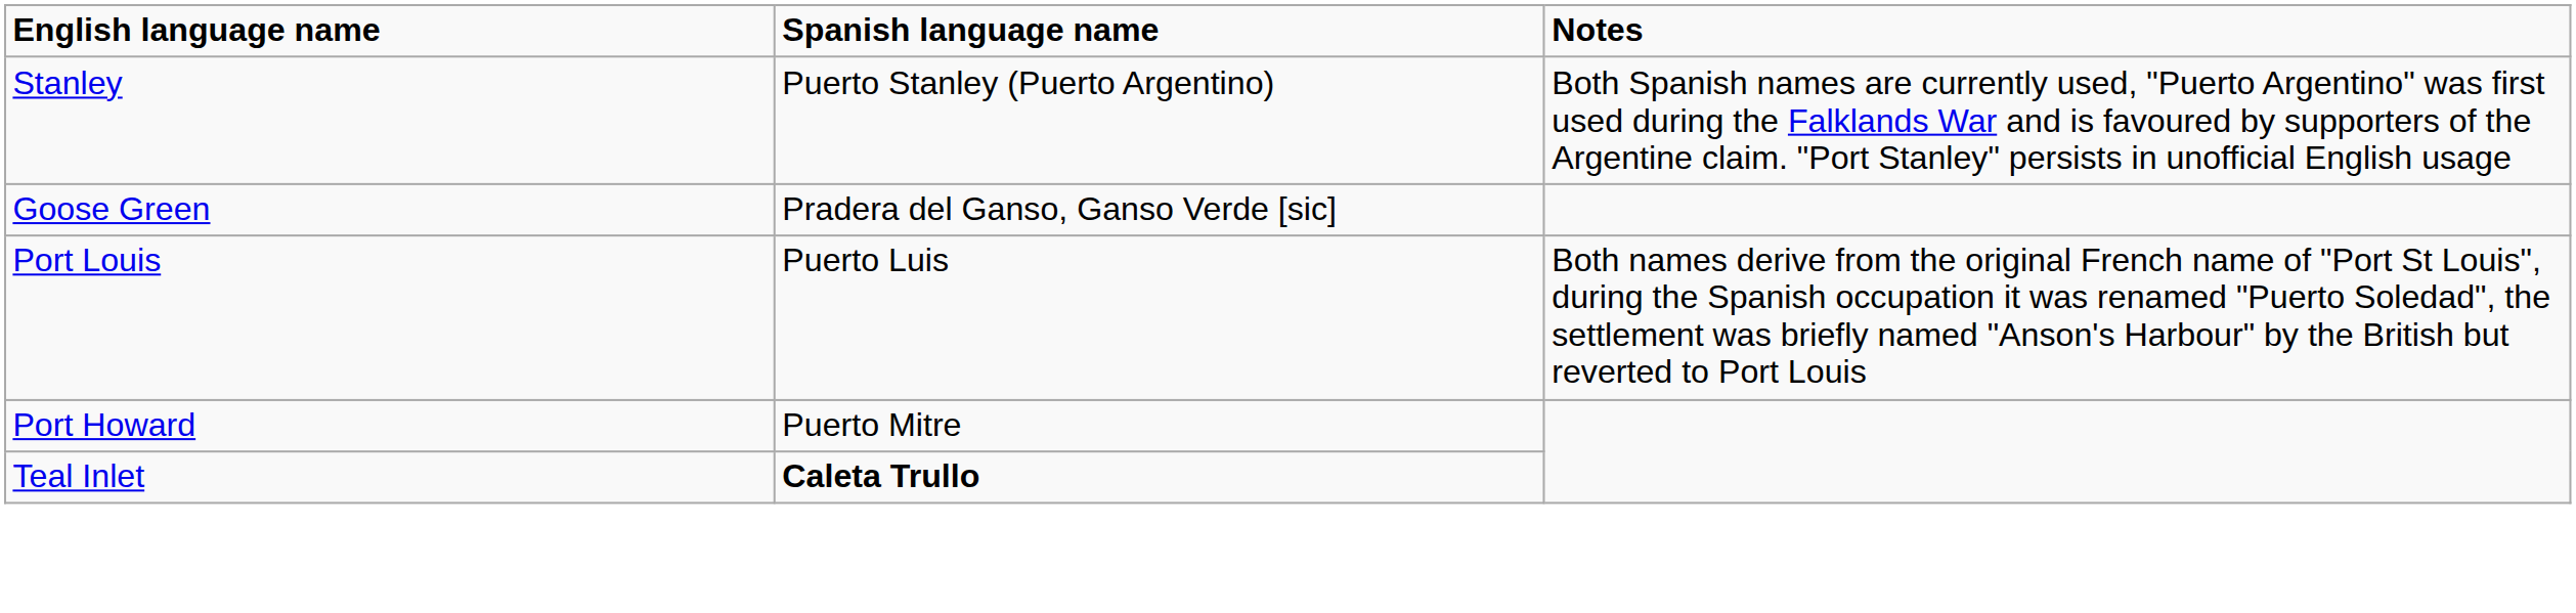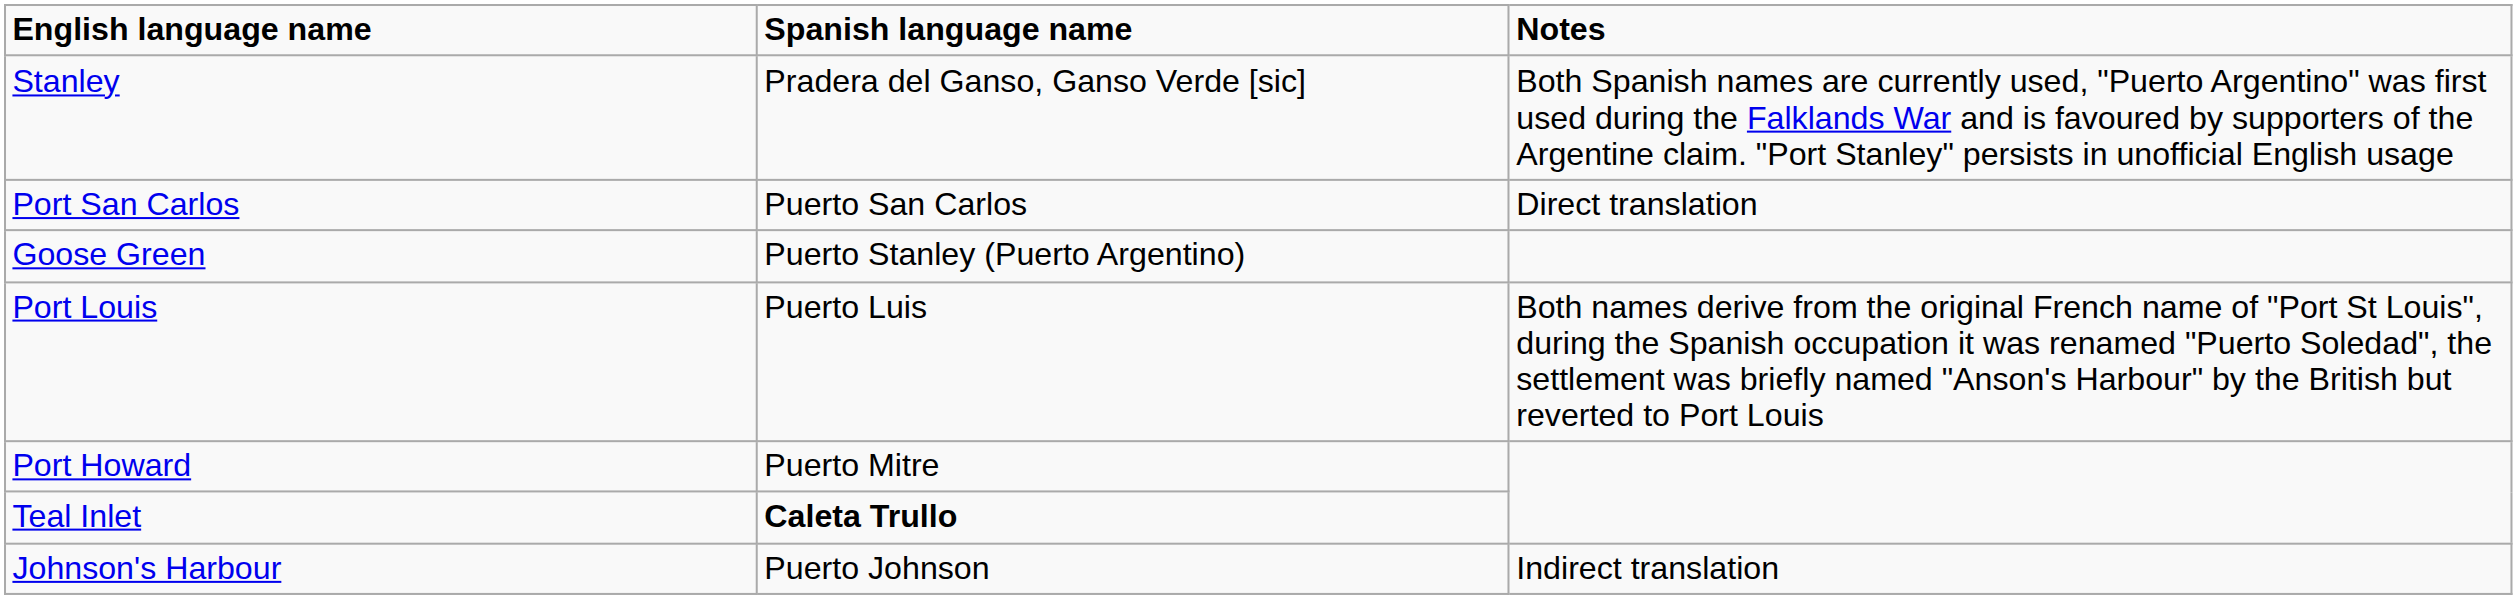Stanley | Spanish language name: Puerto Stanley (Puerto Argentino) -> Pradera del Ganso, Ganso Verde [sic]
+ row: Port San Carlos | Puerto San Carlos | Direct translation
Goose Green | Spanish language name: Pradera del Ganso, Ganso Verde [sic] -> Puerto Stanley (Puerto Argentino)
+ row: Johnson's Harbour | Puerto Johnson | Indirect translation
